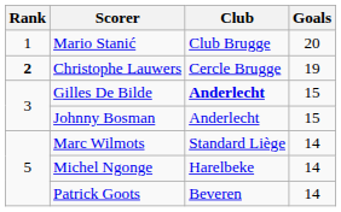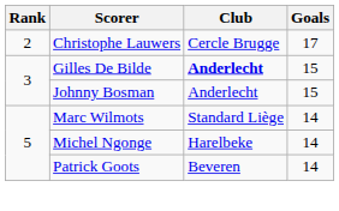- row: 1 | Mario Stanić | Club Brugge | 20
Christophe Lauwers | Rank: bold -> normal
Christophe Lauwers | Goals: 19 -> 17
